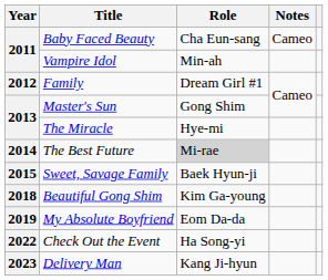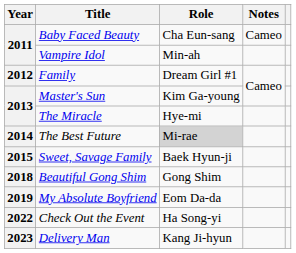Master's Sun | Role: Gong Shim -> Kim Ga-young
Beautiful Gong Shim | Role: Kim Ga-young -> Gong Shim
